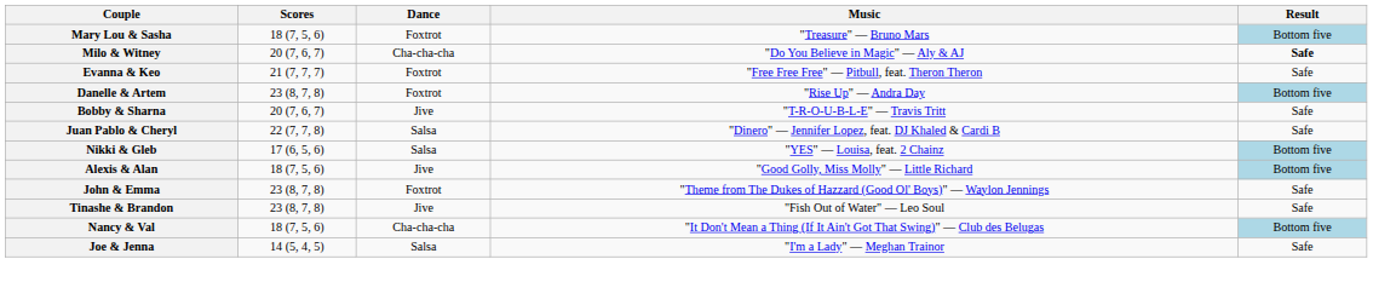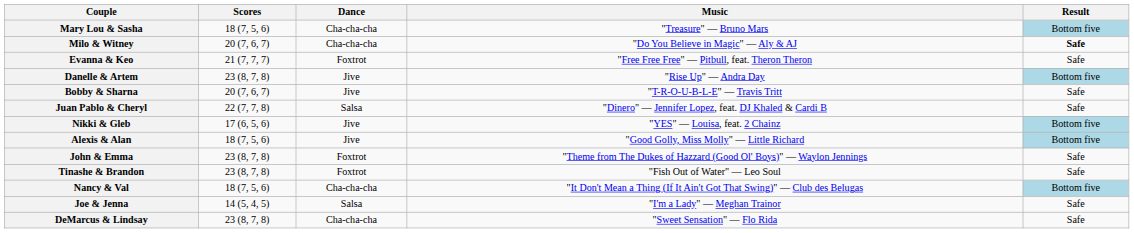Mary Lou & Sasha | Dance: Foxtrot -> Cha-cha-cha
Danelle & Artem | Dance: Foxtrot -> Jive
Nikki & Gleb | Dance: Salsa -> Jive
Tinashe & Brandon | Dance: Jive -> Foxtrot
+ row: DeMarcus & Lindsay | 23 (8, 7, 8) | Cha-cha-cha | "Sweet Sensation" — Flo Rida | Safe
